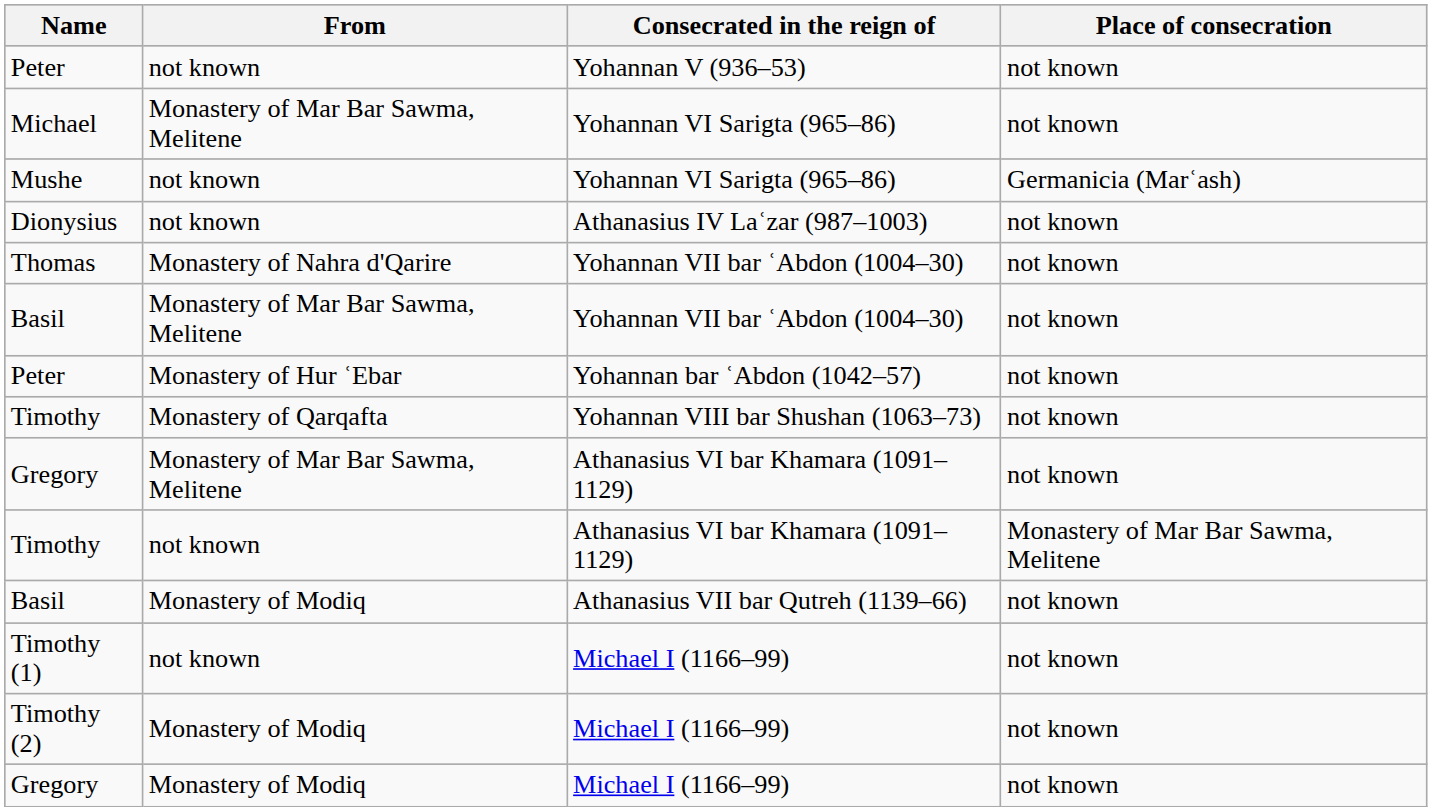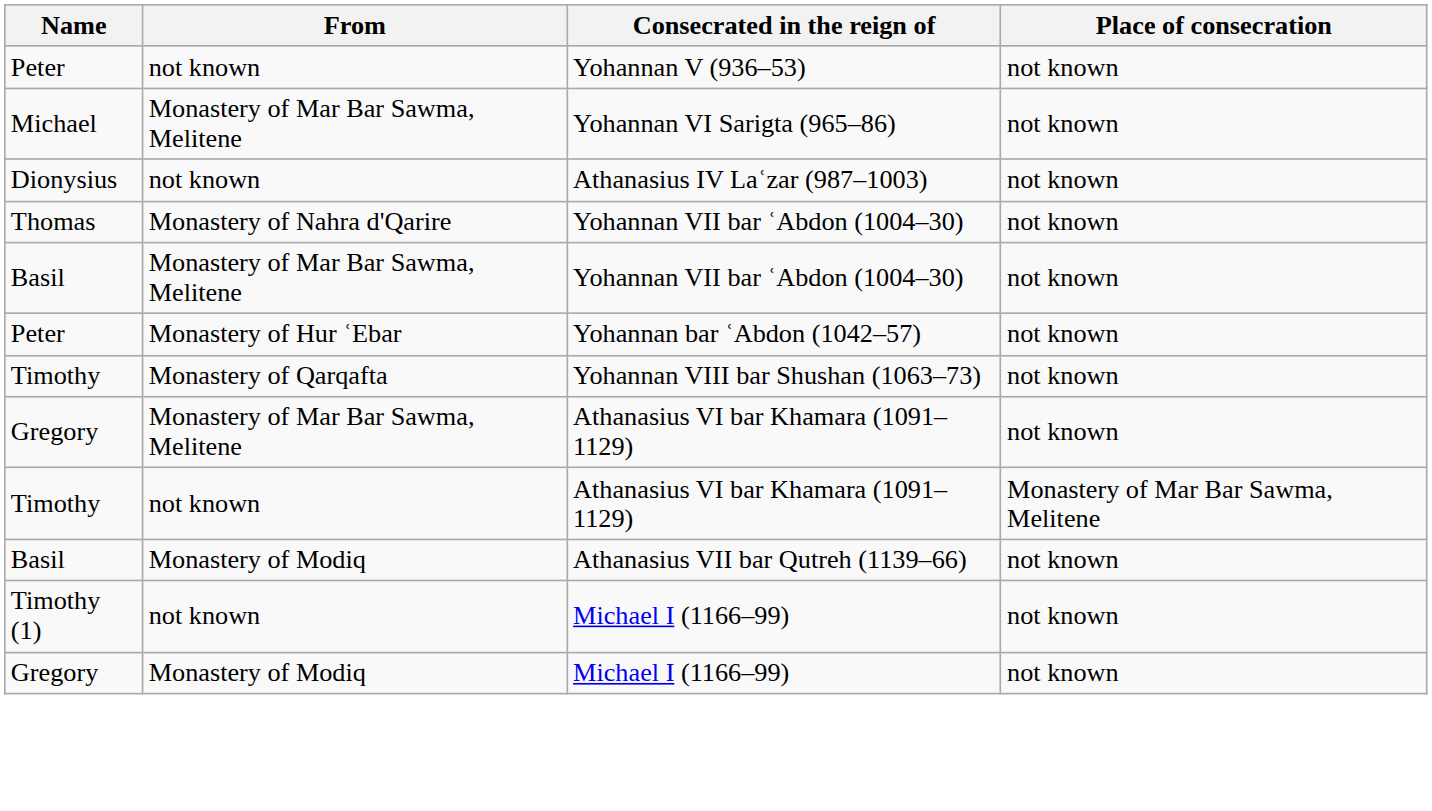- row: Mushe | not known | Yohannan VI Sarigta (965–86) | Germanicia (Marʿash)
- row: Timothy (2) | Monastery of Modiq | Michael I (1166–99) | not known
